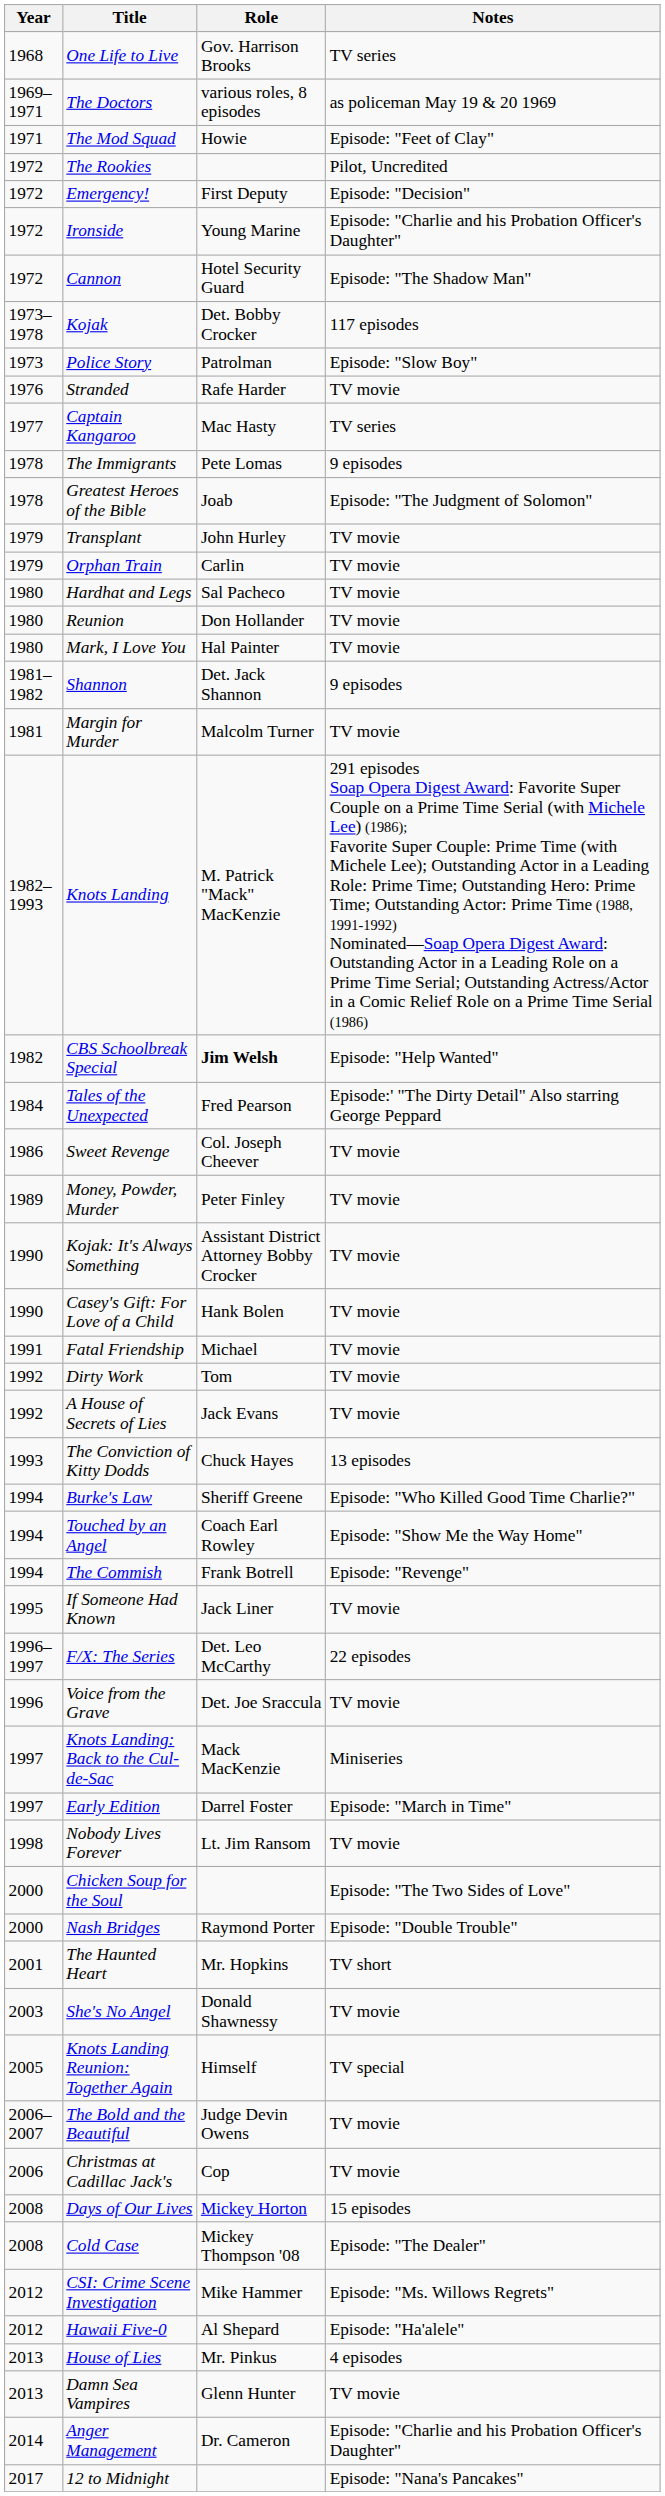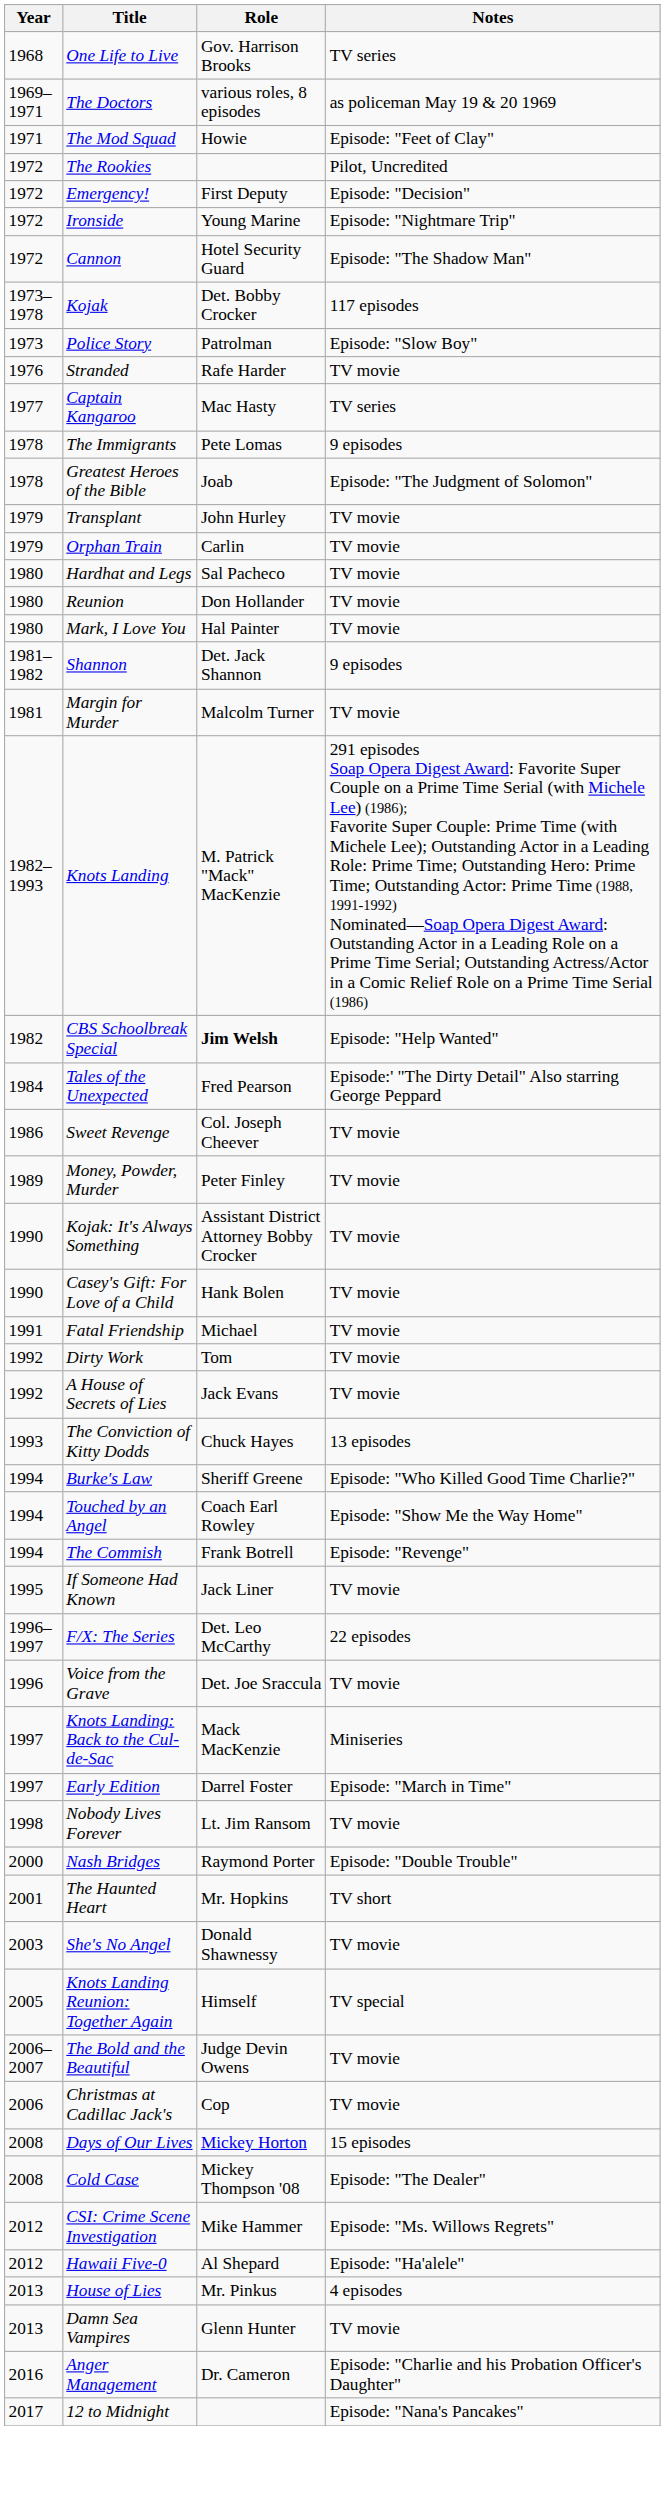Ironside | Notes: Episode: "Charlie and his Probation Officer's Daughter" -> Episode: "Nightmare Trip"
- row: 2000 | Chicken Soup for the Soul | Episode: "The Two Sides of Love"
Anger Management | Year: 2014 -> 2016
